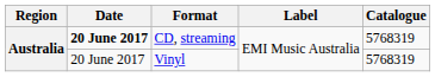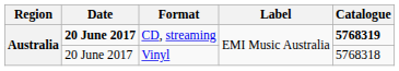CD, streaming | Catalogue: normal -> bold
Vinyl | Catalogue: 5768319 -> 5768318
